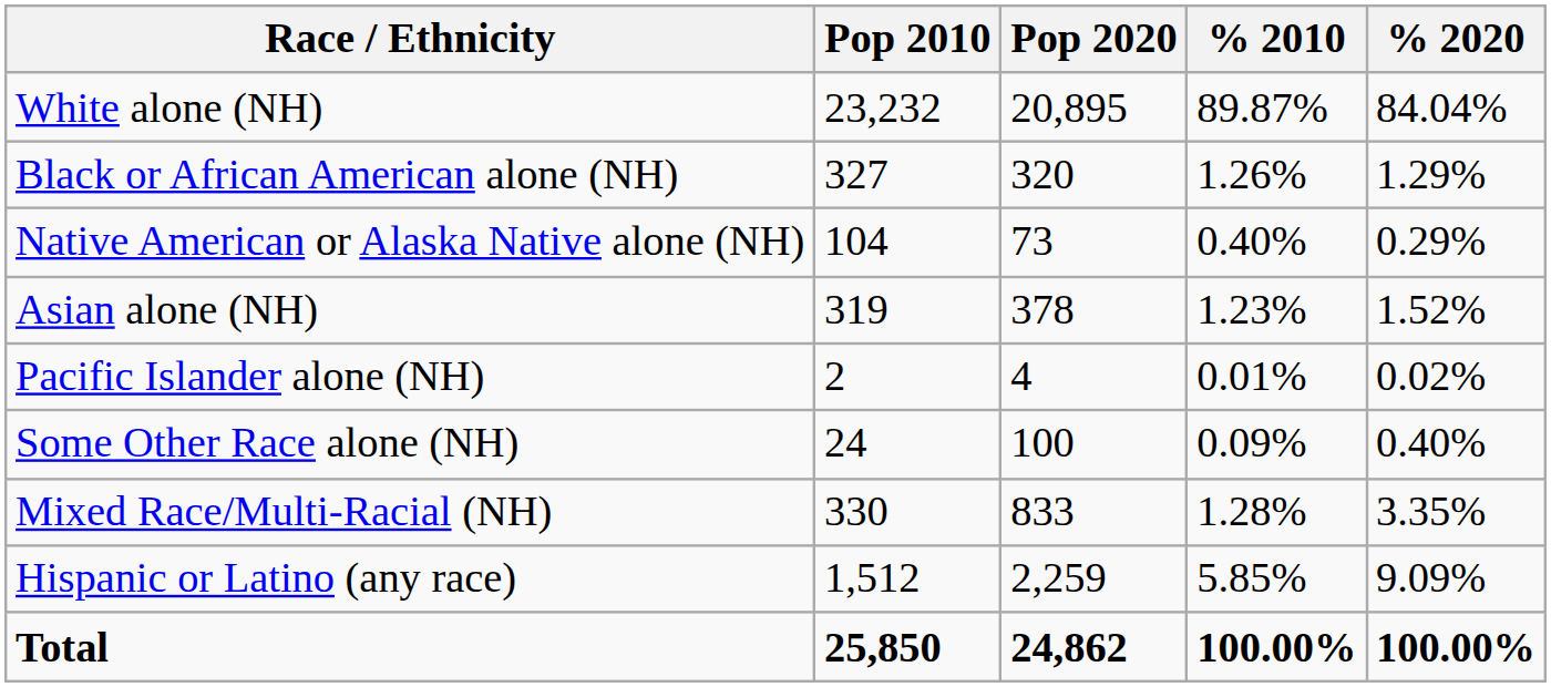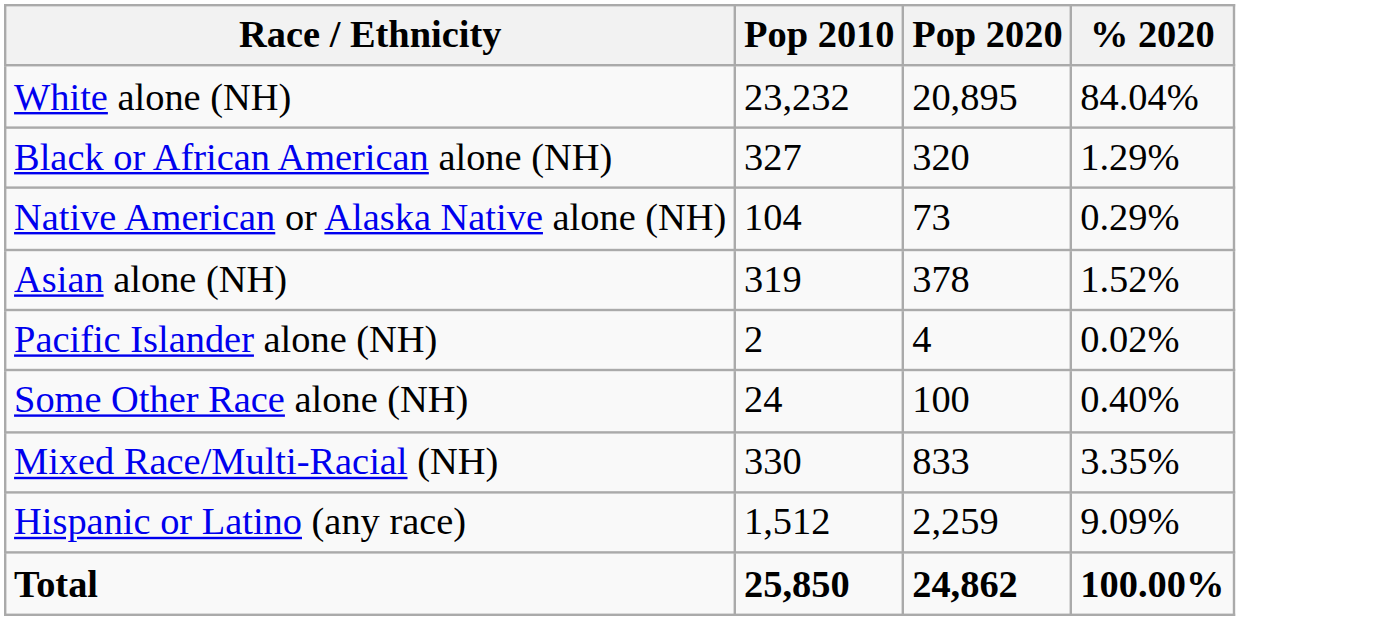- column: % 2010 | 89.87% | 1.26% | 0.40% | 1.23% | 0.01% | 0.09% | 1.28% | 5.85% | 100.00%
